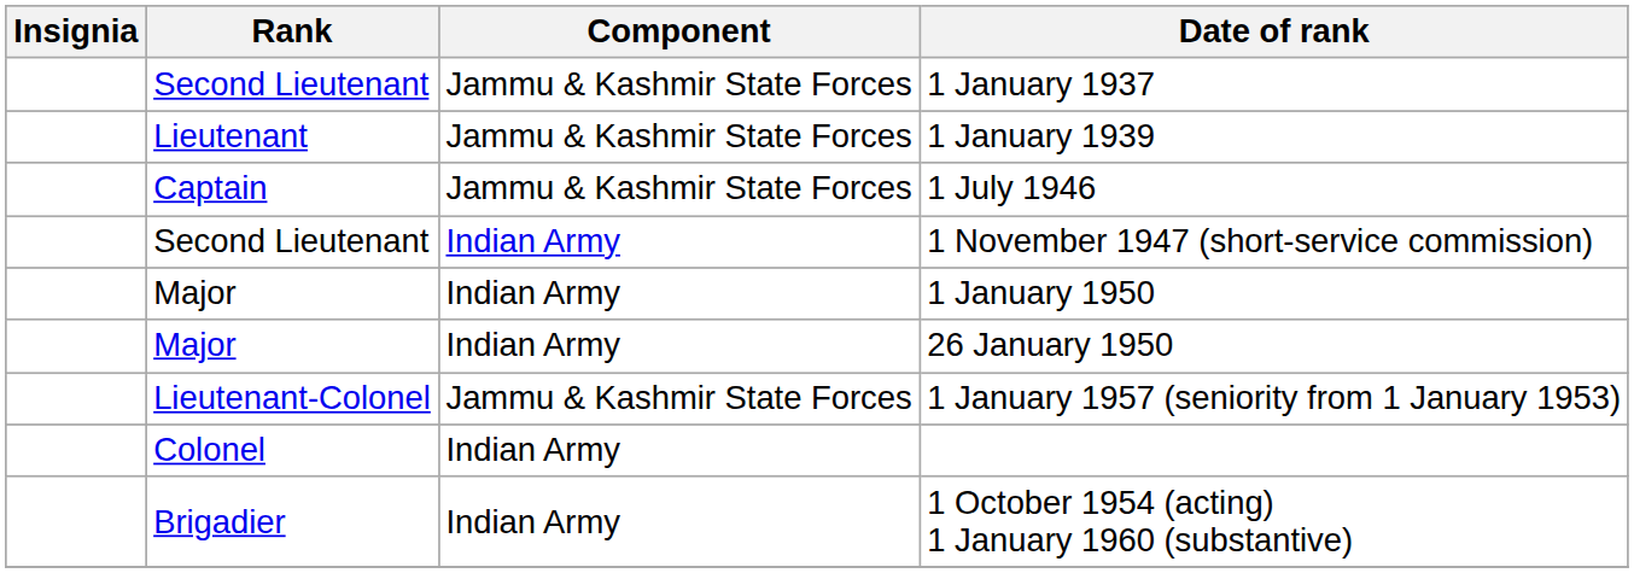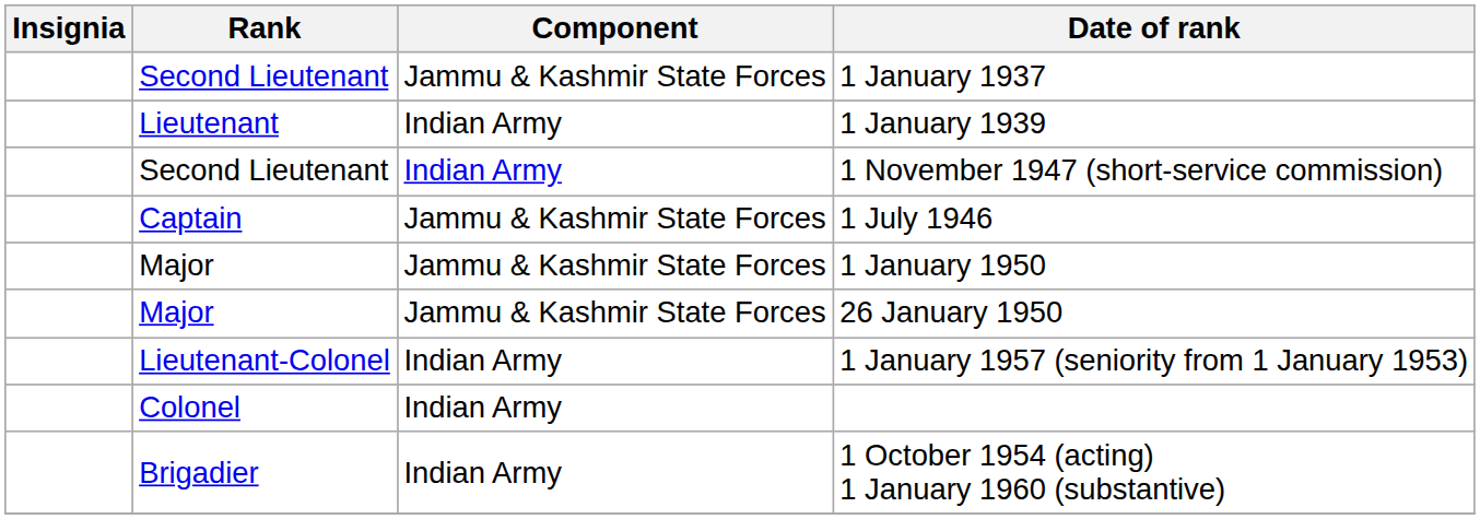1 January 1939 | Component: Jammu & Kashmir State Forces -> Indian Army
rows swapped: 1 July 1946 <-> 1 November 1947 (short-service commission)
1 January 1950 | Component: Indian Army -> Jammu & Kashmir State Forces
26 January 1950 | Component: Indian Army -> Jammu & Kashmir State Forces
1 January 1957 (seniority from 1 January 1953) | Component: Jammu & Kashmir State Forces -> Indian Army
